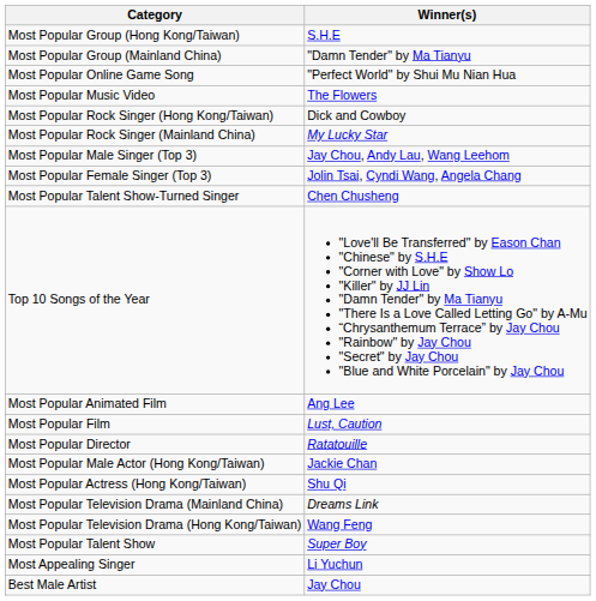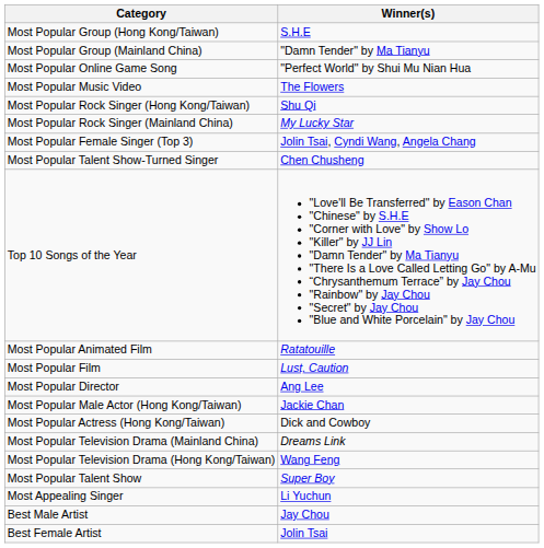Most Popular Rock Singer (Hong Kong/Taiwan) | Winner(s): Dick and Cowboy -> Shu Qi
- row: Most Popular Male Singer (Top 3) | Jay Chou, Andy Lau, Wang Leehom
Most Popular Animated Film | Winner(s): Ang Lee -> Ratatouille
Most Popular Director | Winner(s): Ratatouille -> Ang Lee
Most Popular Actress (Hong Kong/Taiwan) | Winner(s): Shu Qi -> Dick and Cowboy
+ row: Best Female Artist | Jolin Tsai
